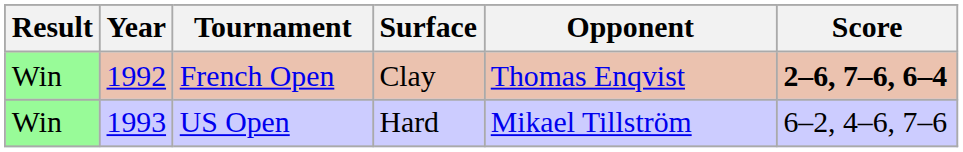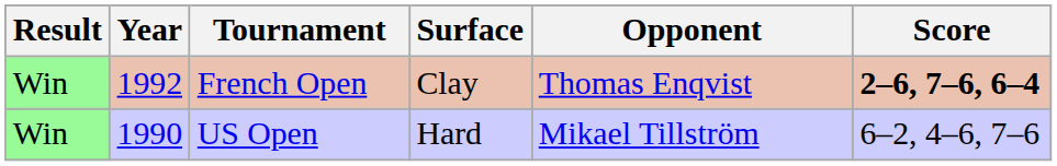US Open | Year: 1993 -> 1990
